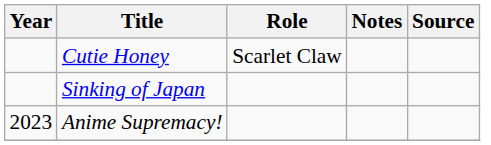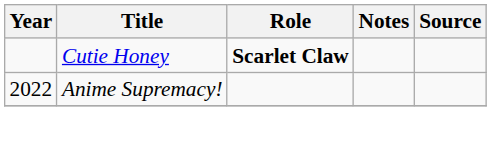Cutie Honey | Role: normal -> bold
- row: Sinking of Japan
Anime Supremacy! | Year: 2023 -> 2022
